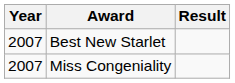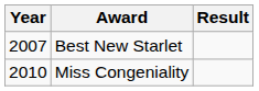Miss Congeniality | Year: 2007 -> 2010
